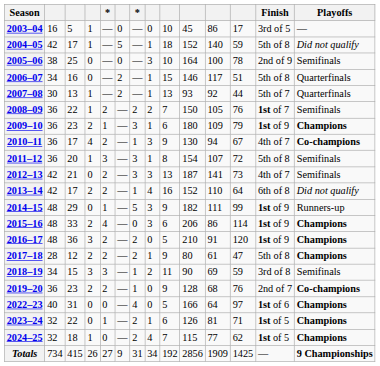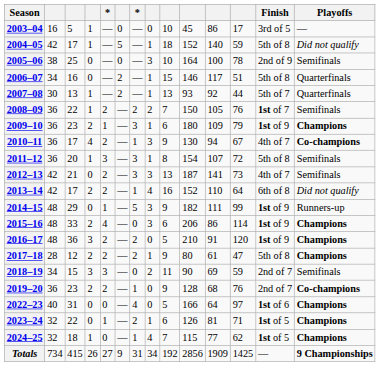2018–19 | column 7: 1 -> 0
2018–19 | Finish: 3rd of 8 -> 2nd of 7
2024–25 | column 7: 2 -> 1
